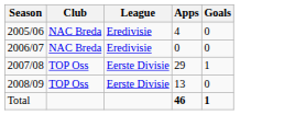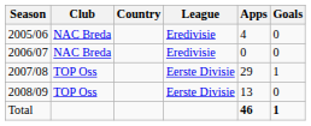+ column: Country
